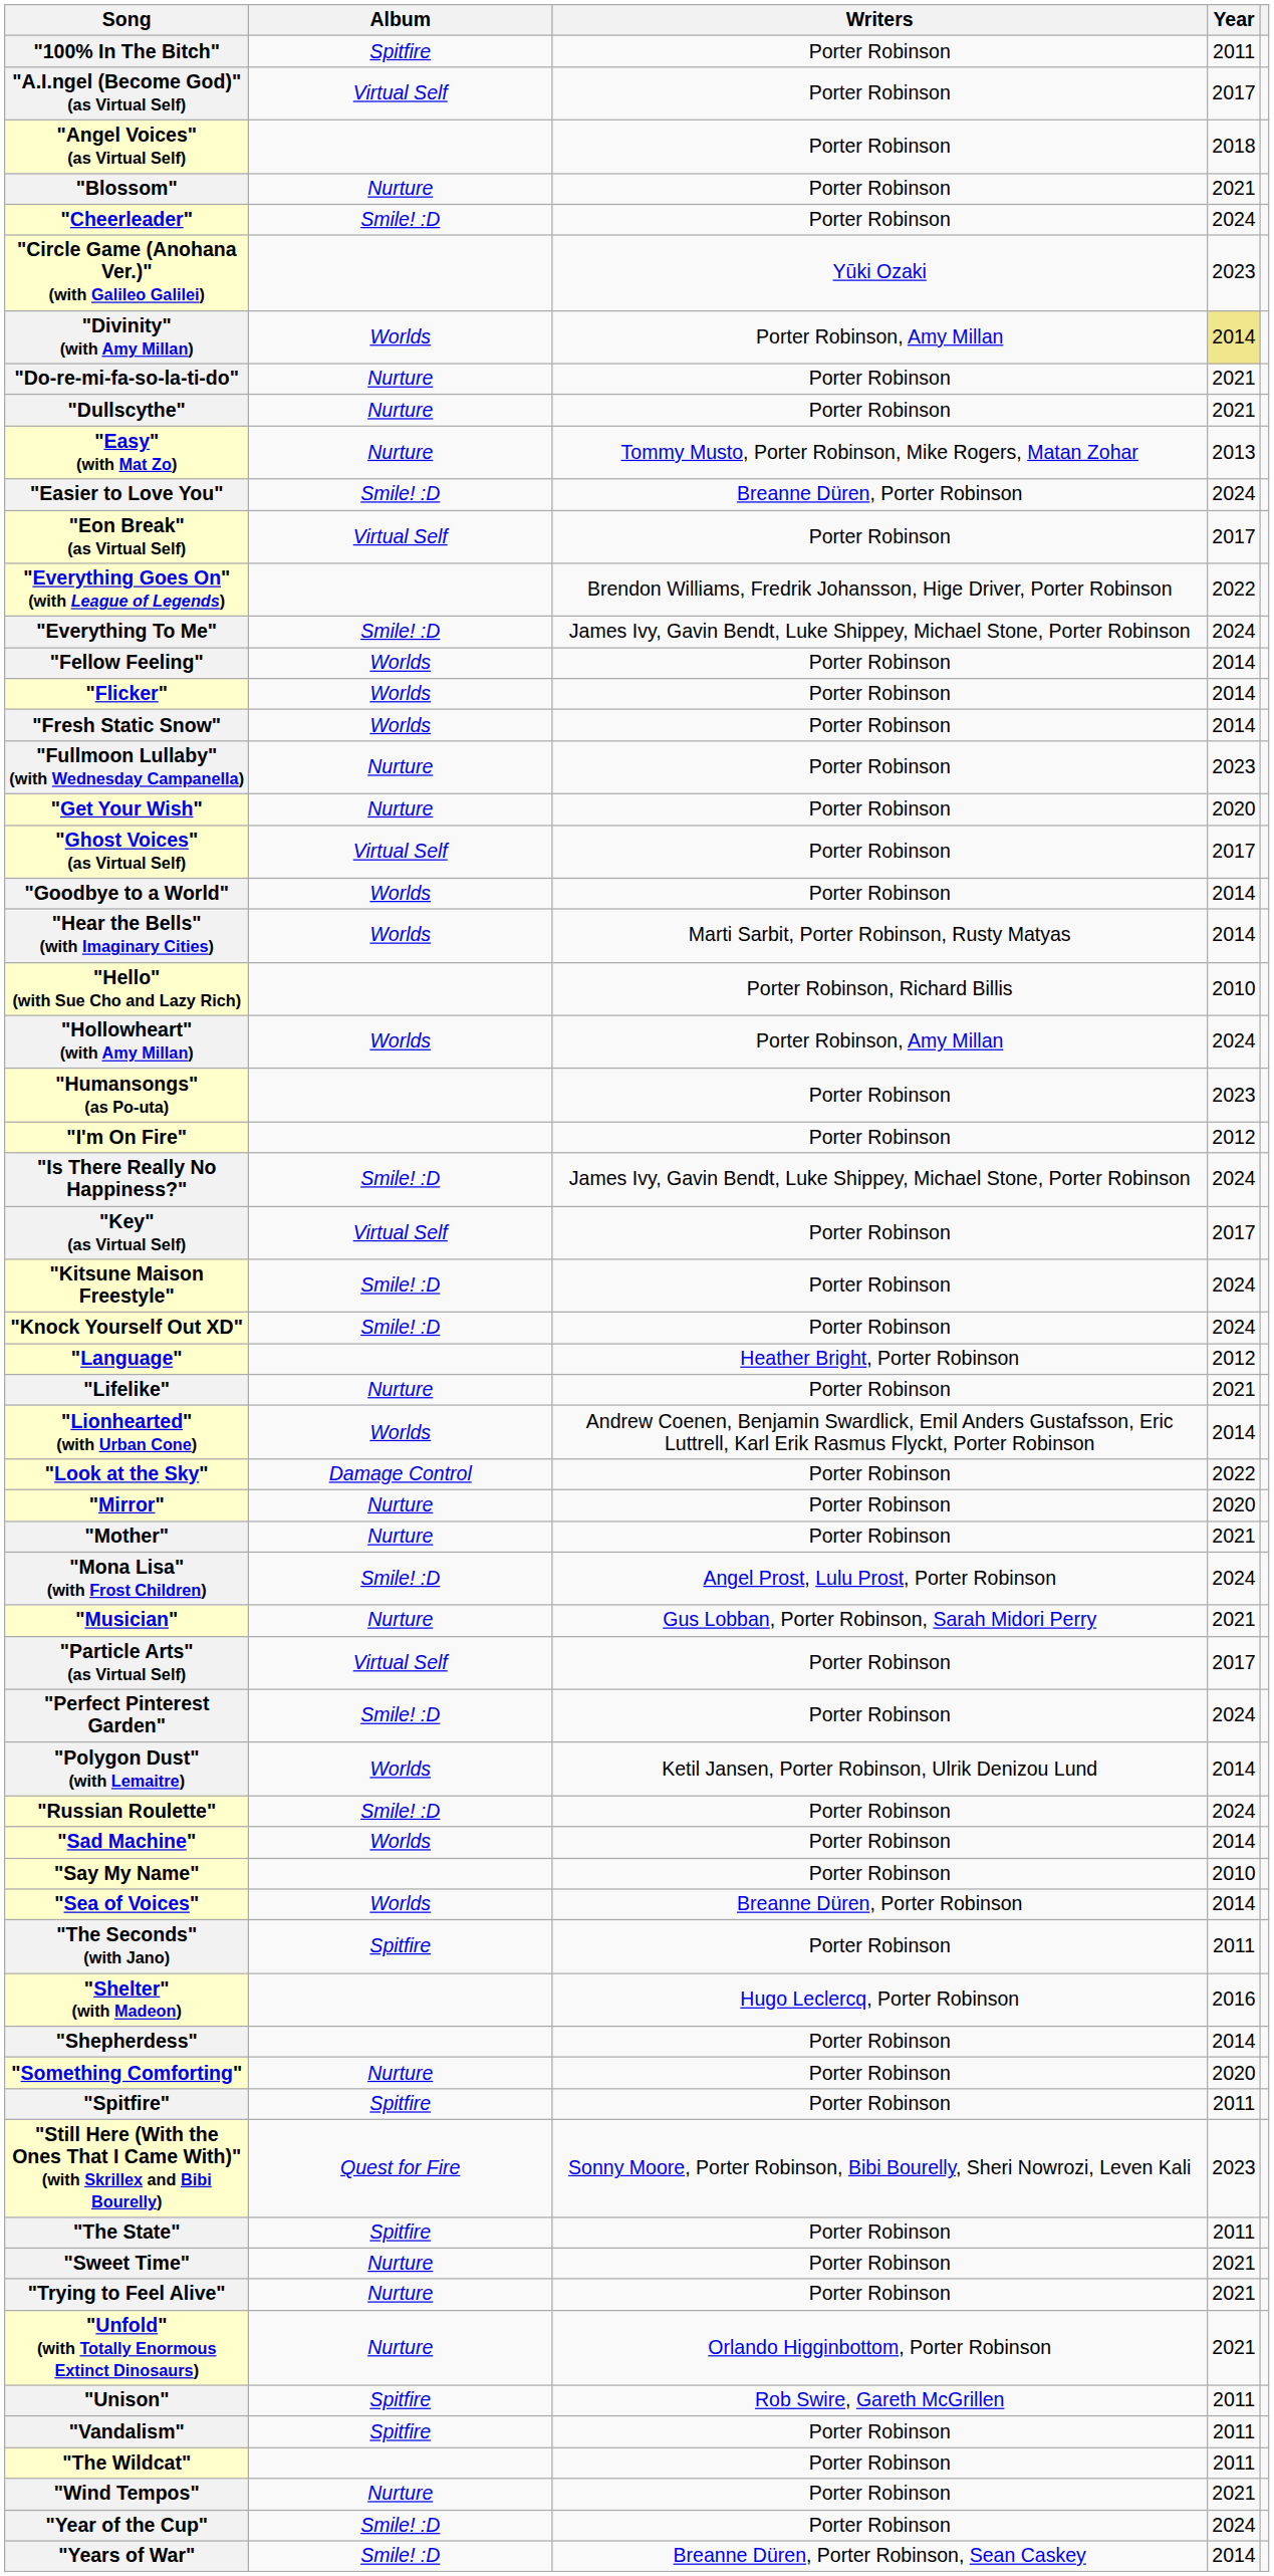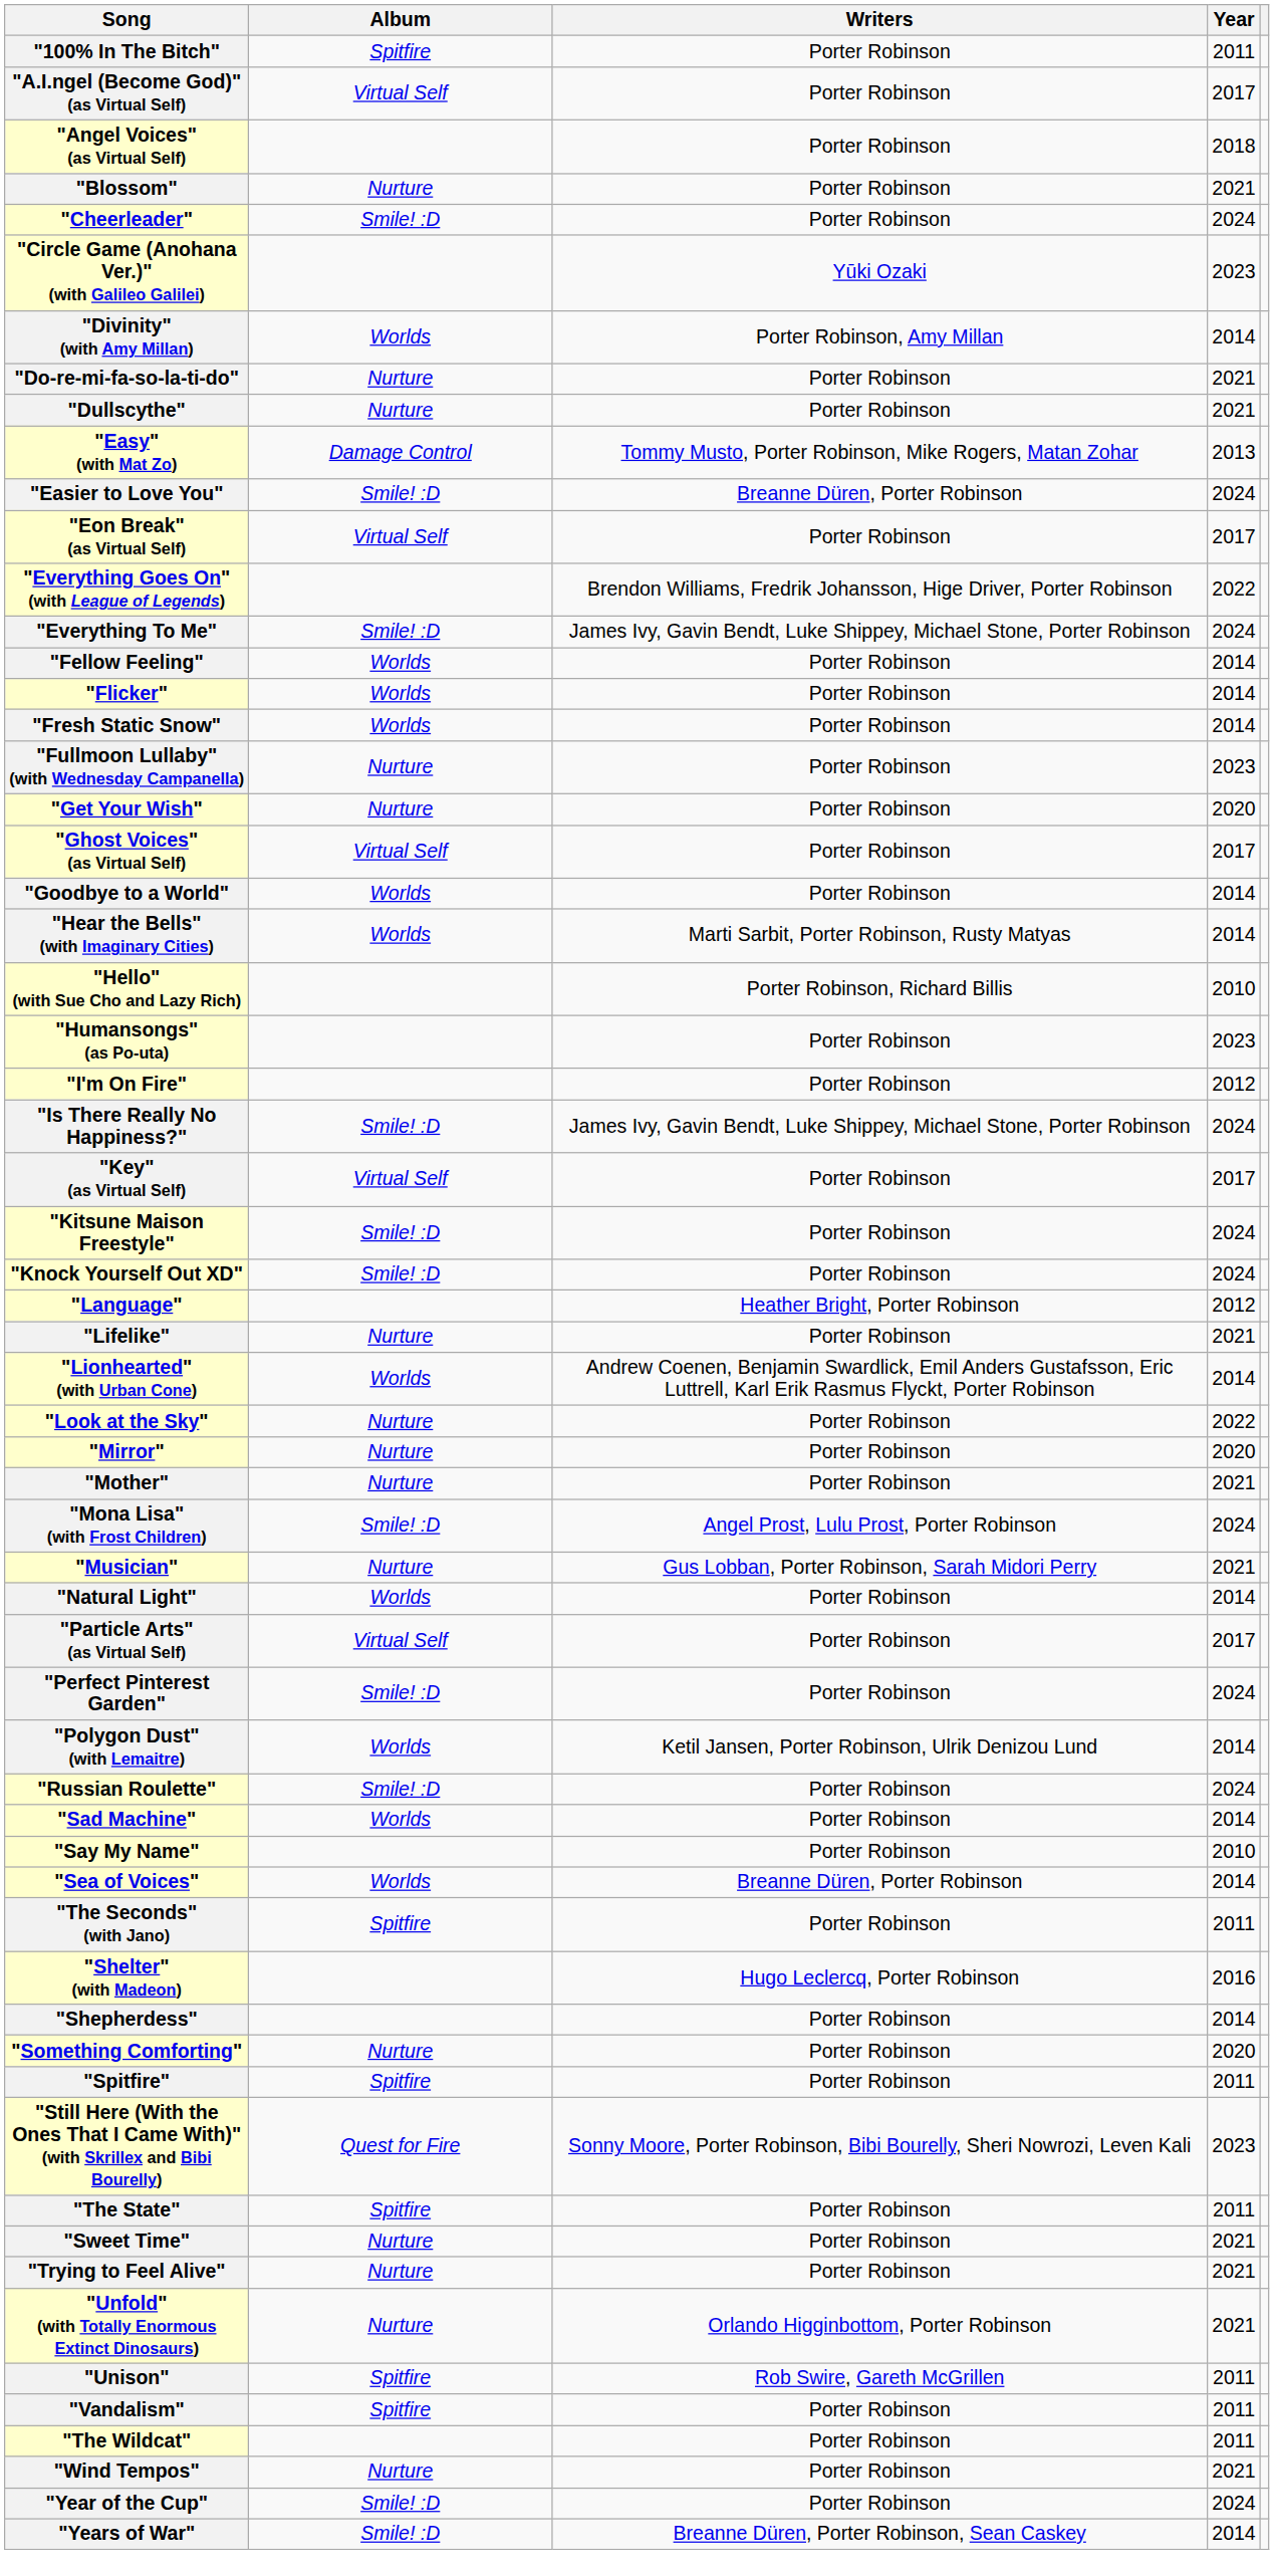"Divinity" (with Amy Millan) | Year: khaki background -> no background
"Easy" (with Mat Zo) | Album: Nurture -> Damage Control
- row: "Hollowheart" (with Amy Millan) | Worlds | Porter Robinson, Amy Millan | 2024
"Look at the Sky" | Album: Damage Control -> Nurture
+ row: "Natural Light" | Worlds | Porter Robinson | 2014
